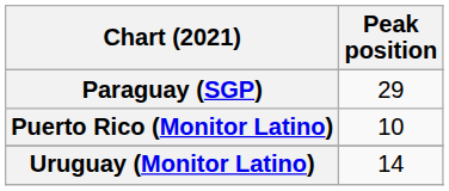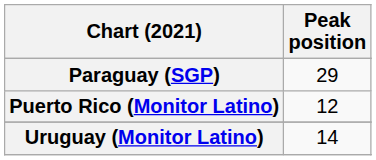Puerto Rico (Monitor Latino) | Peak position: 10 -> 12
